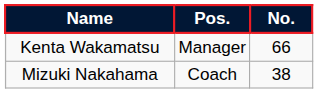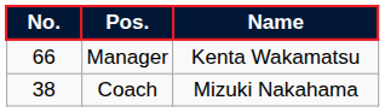columns swapped: No. <-> Name
